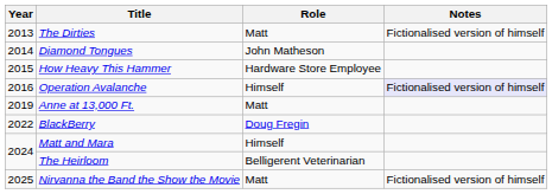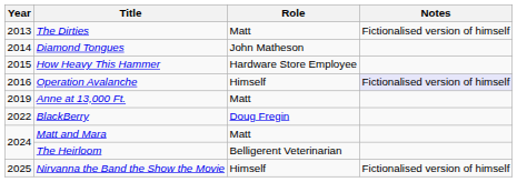Matt and Mara | Role: Himself -> Matt
Nirvanna the Band the Show the Movie | Role: Matt -> Himself
